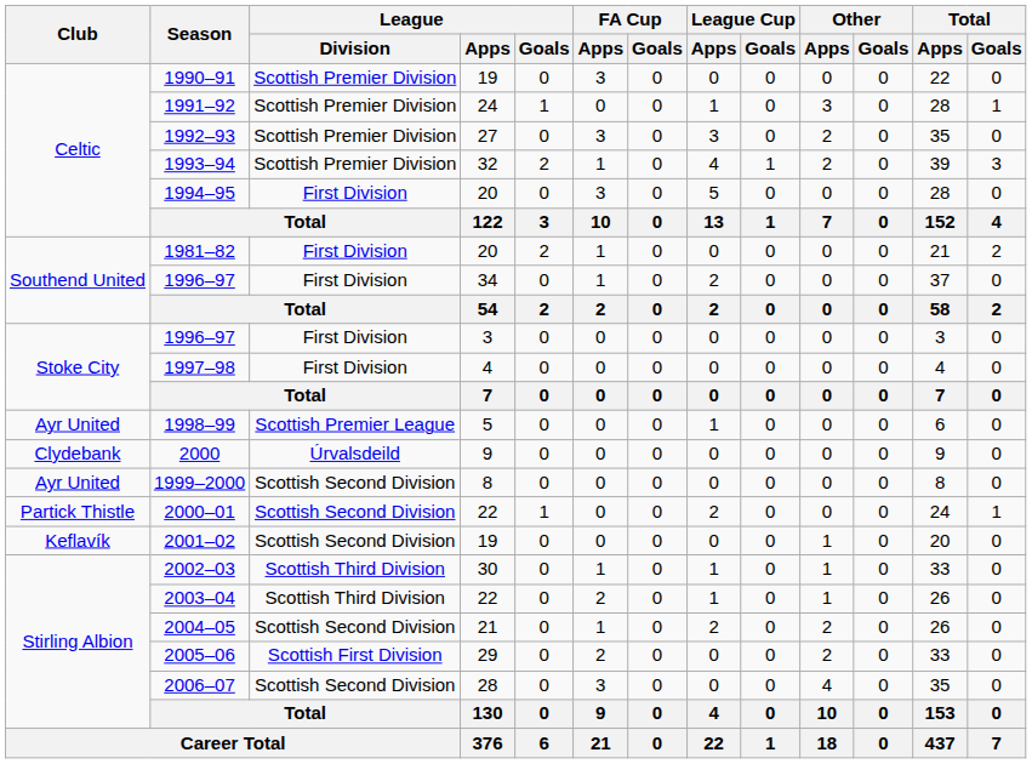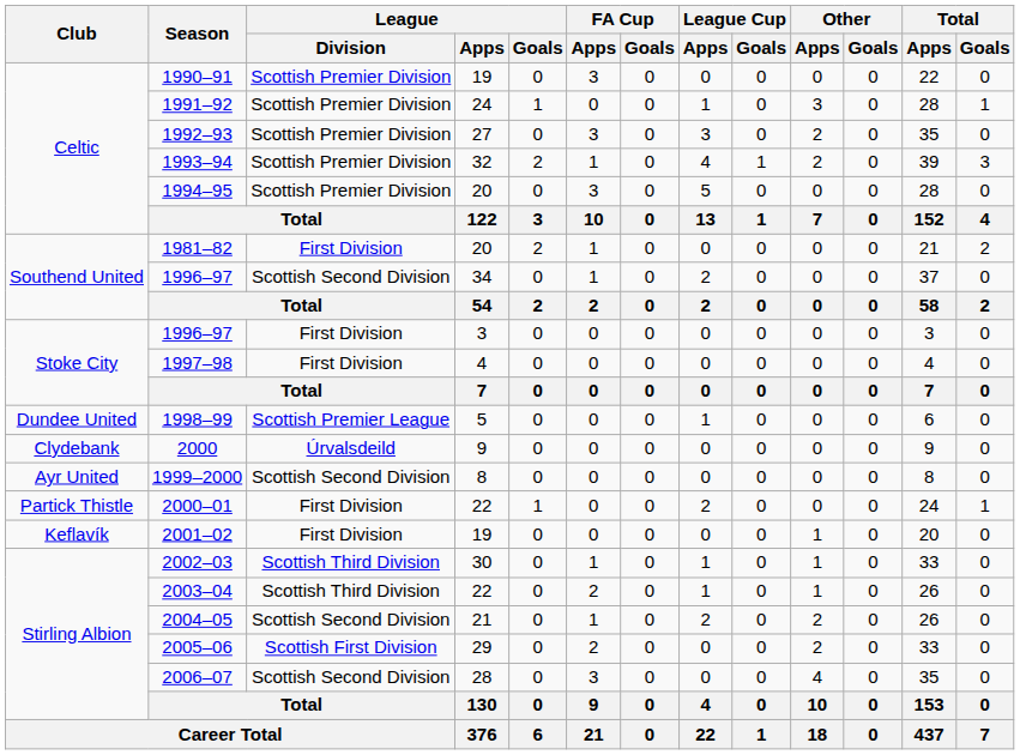1994–95 | League / Division: First Division -> Scottish Premier Division
1996–97 / 34 | League / Division: First Division -> Scottish Second Division
1998–99 | Club: Ayr United -> Dundee United
2000–01 | League / Division: Scottish Second Division -> First Division
2001–02 | League / Division: Scottish Second Division -> First Division
